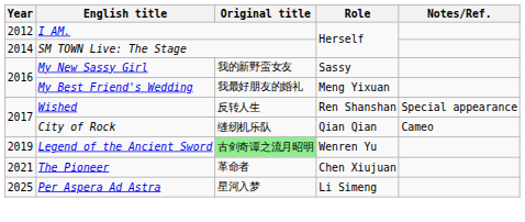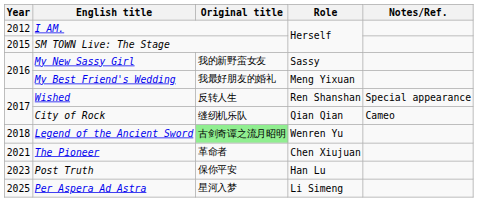SM TOWN Live: The Stage | Year: 2014 -> 2015
Legend of the Ancient Sword | Year: 2019 -> 2018
+ row: 2023 | Post Truth | 保你平安 | Han Lu
